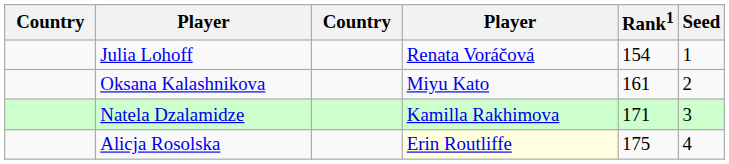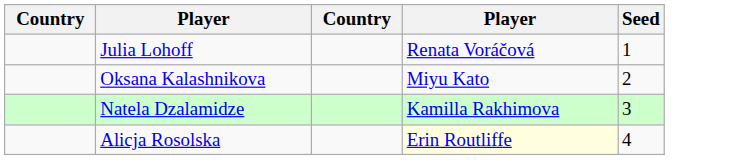- column: Rank1 | 154 | 161 | 171 | 175
